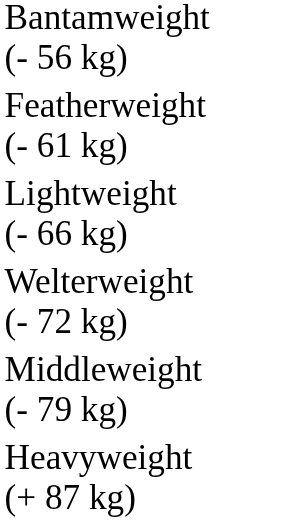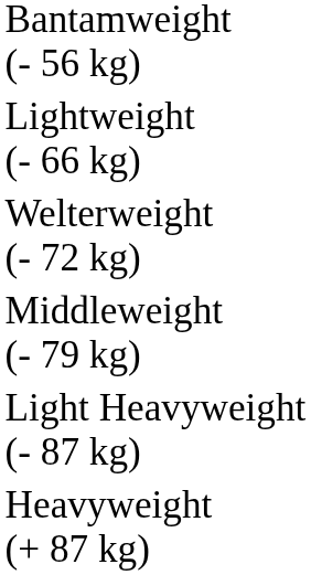- row: Featherweight (- 61 kg)
+ row: Light Heavyweight (- 87 kg)
